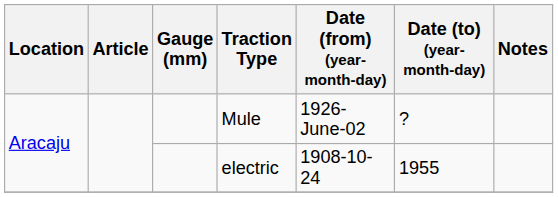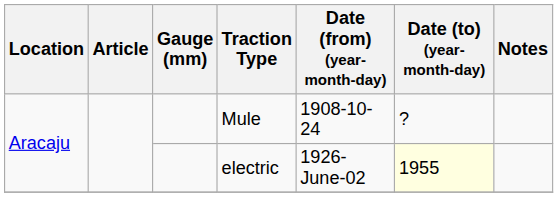Mule | Date (from) (year-month-day): 1926-June-02 -> 1908-10-24
electric | Date (from) (year-month-day): 1908-10-24 -> 1926-June-02
electric | Date (to) (year-month-day): no background -> lightyellow background
